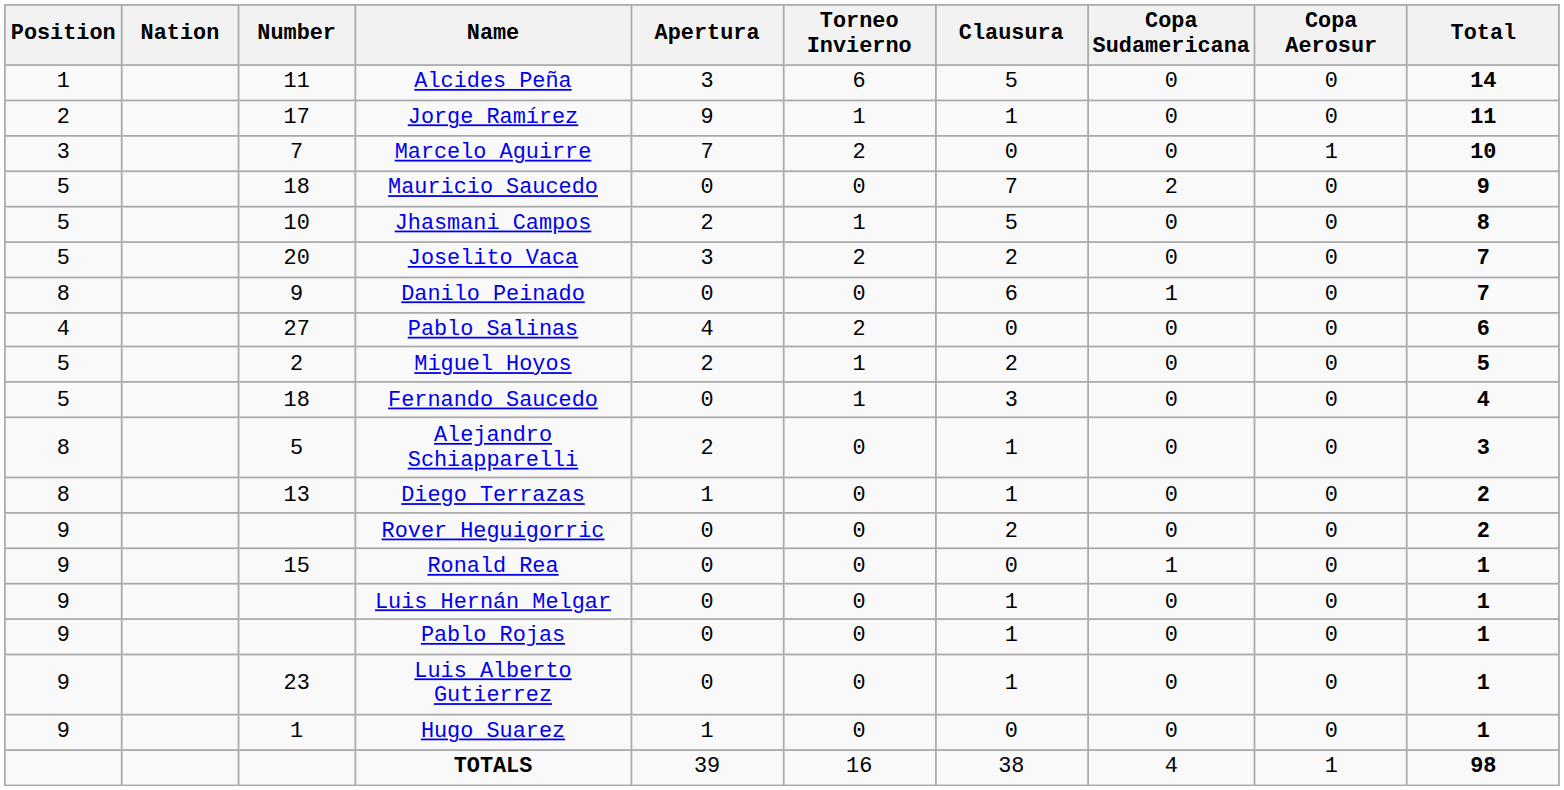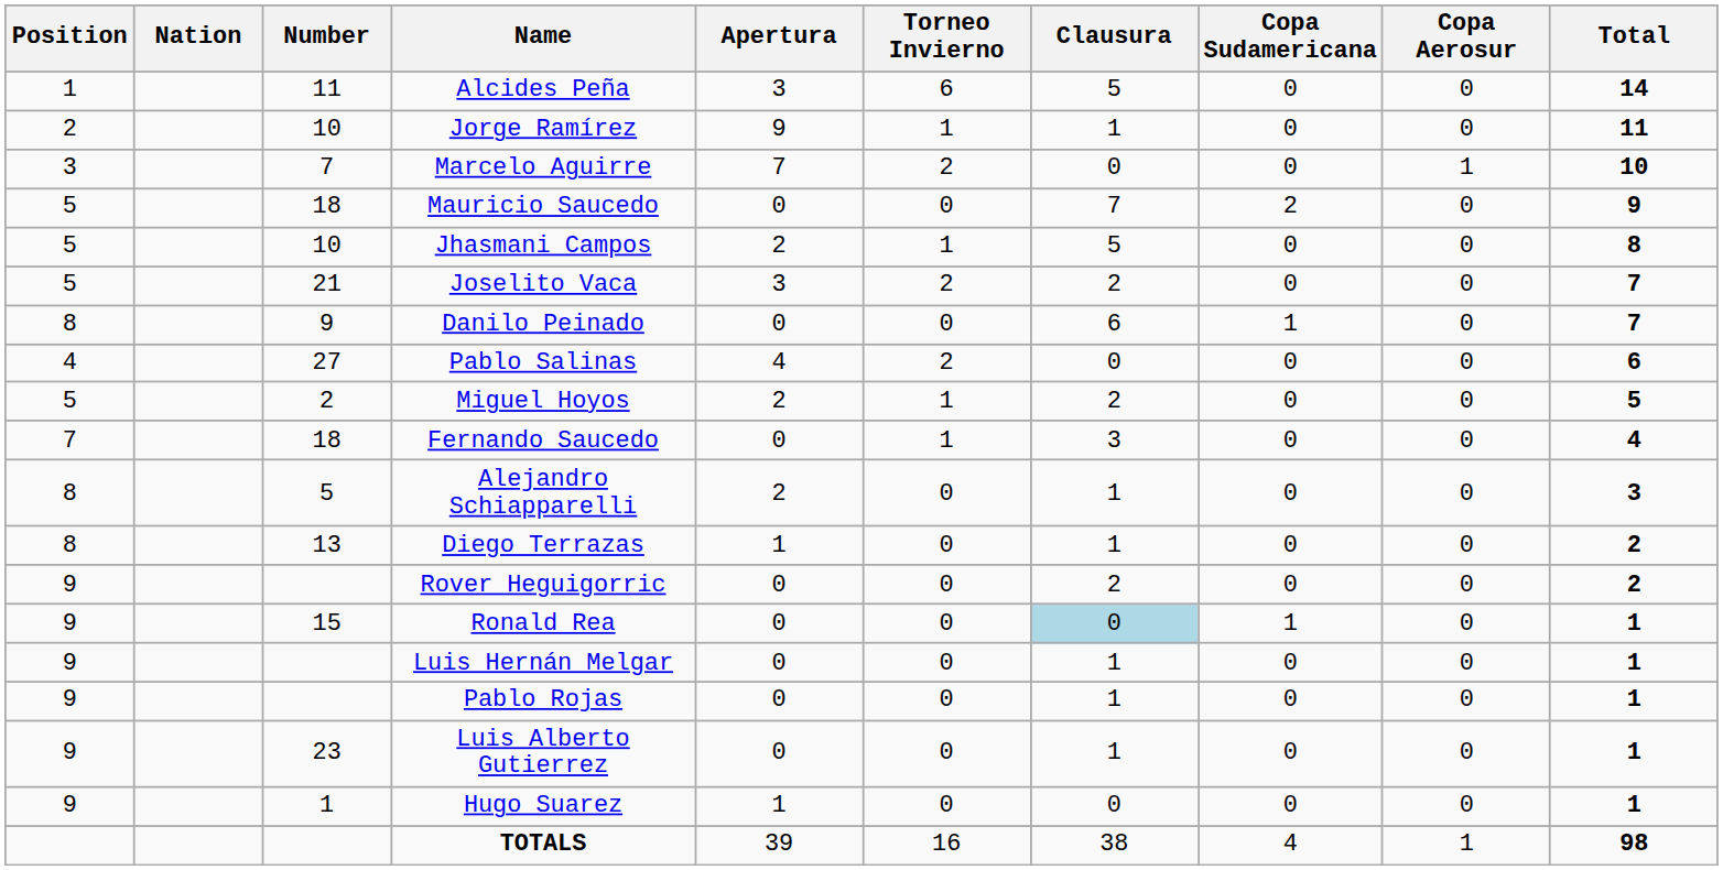Jorge Ramírez | Number: 17 -> 10
Joselito Vaca | Number: 20 -> 21
Fernando Saucedo | Position: 5 -> 7
Ronald Rea | Clausura: no background -> lightblue background
